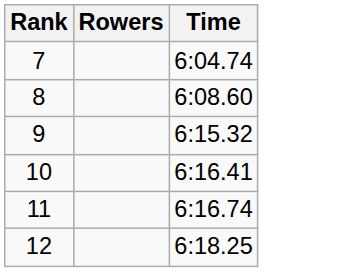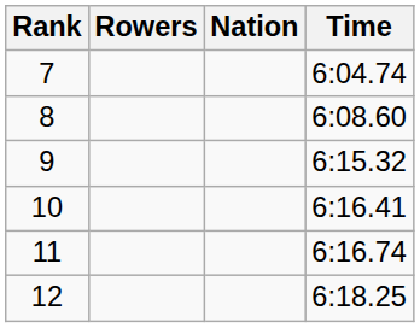+ column: Nation
